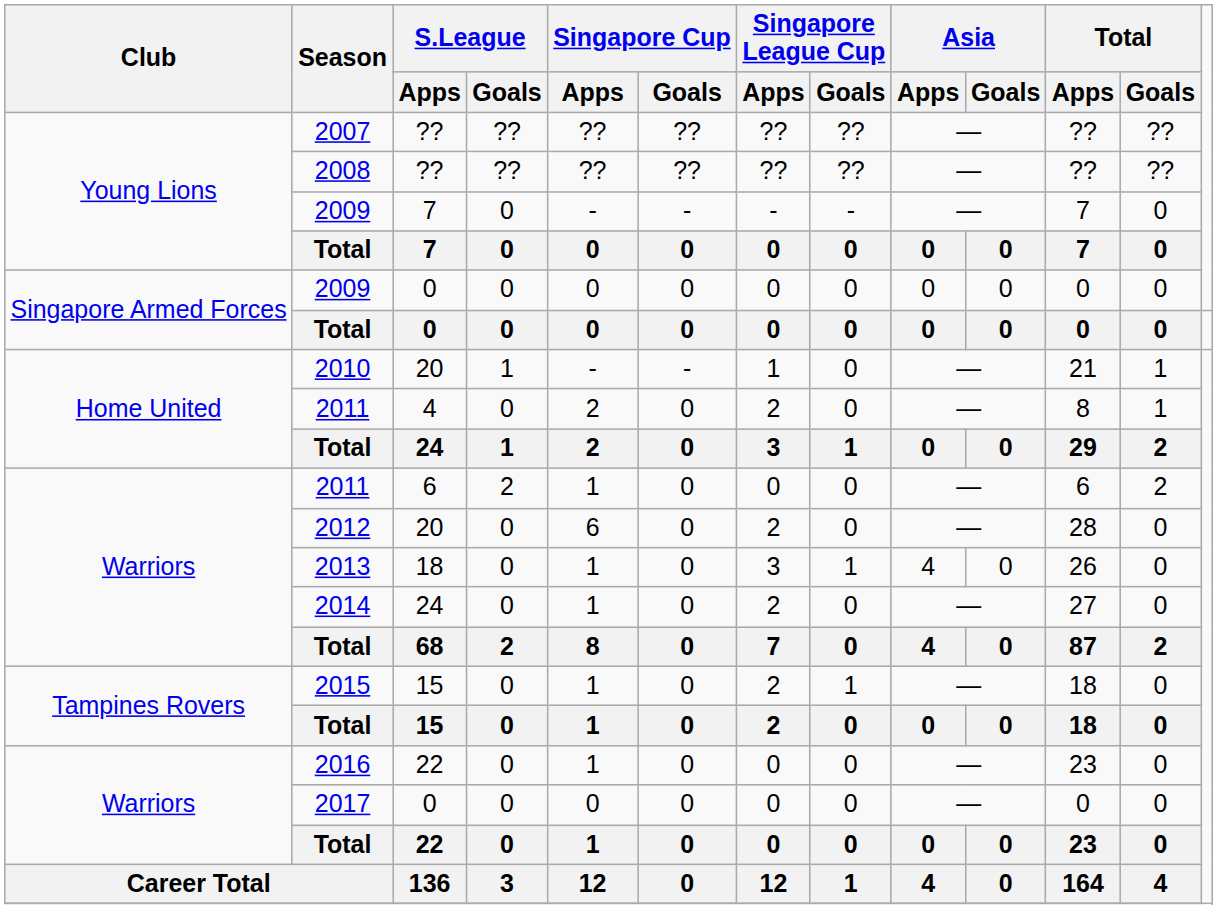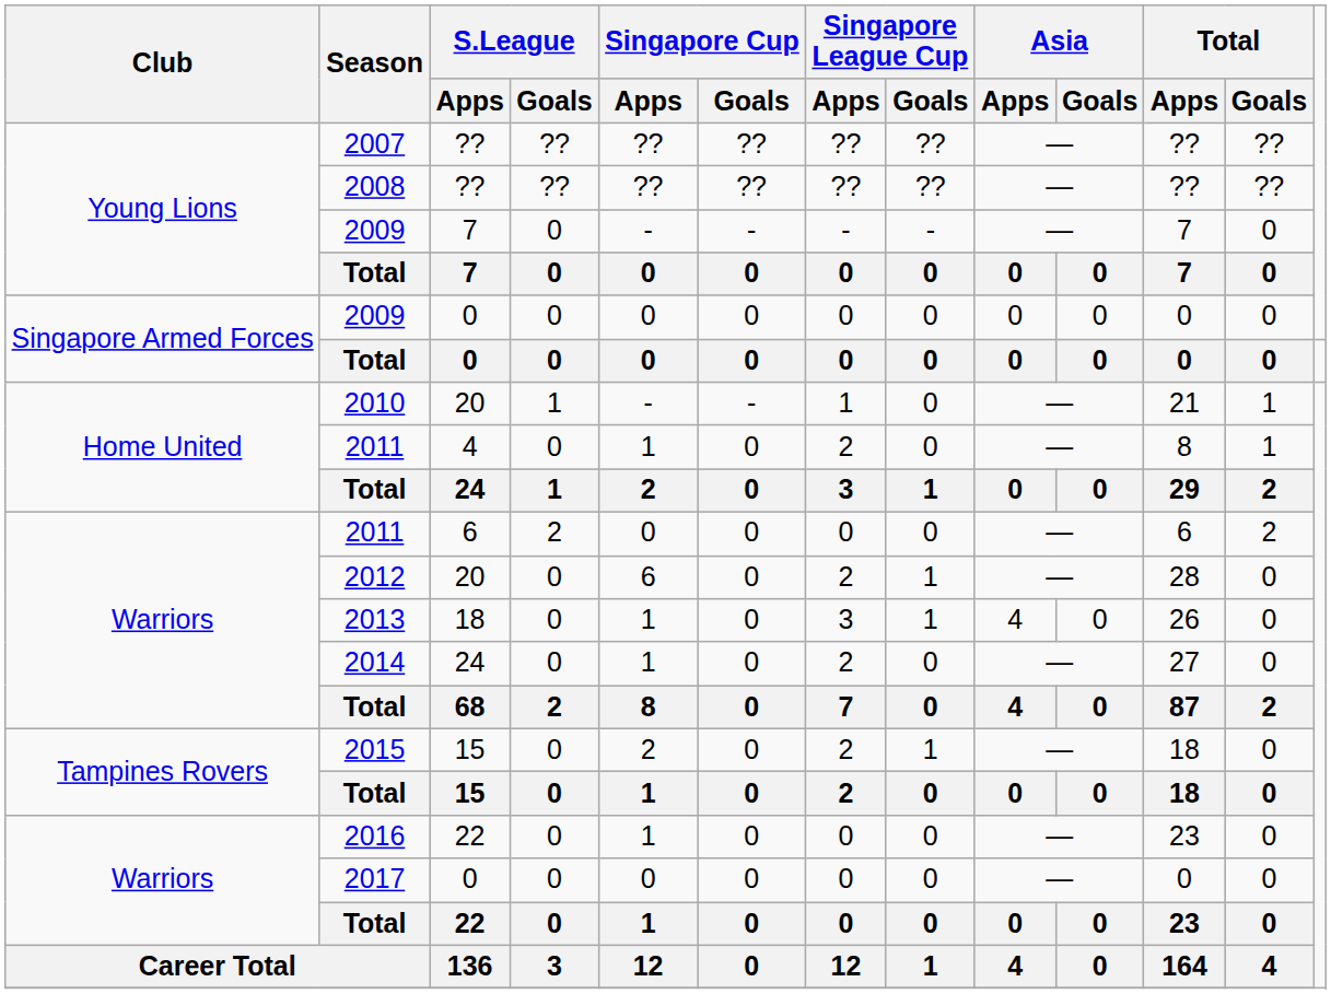2011 / 4 | Singapore Cup / Apps: 2 -> 1
2011 / 6 | Singapore Cup / Apps: 1 -> 0
2012 | Singapore League Cup / Goals: 0 -> 1
2015 | Singapore Cup / Apps: 1 -> 2
